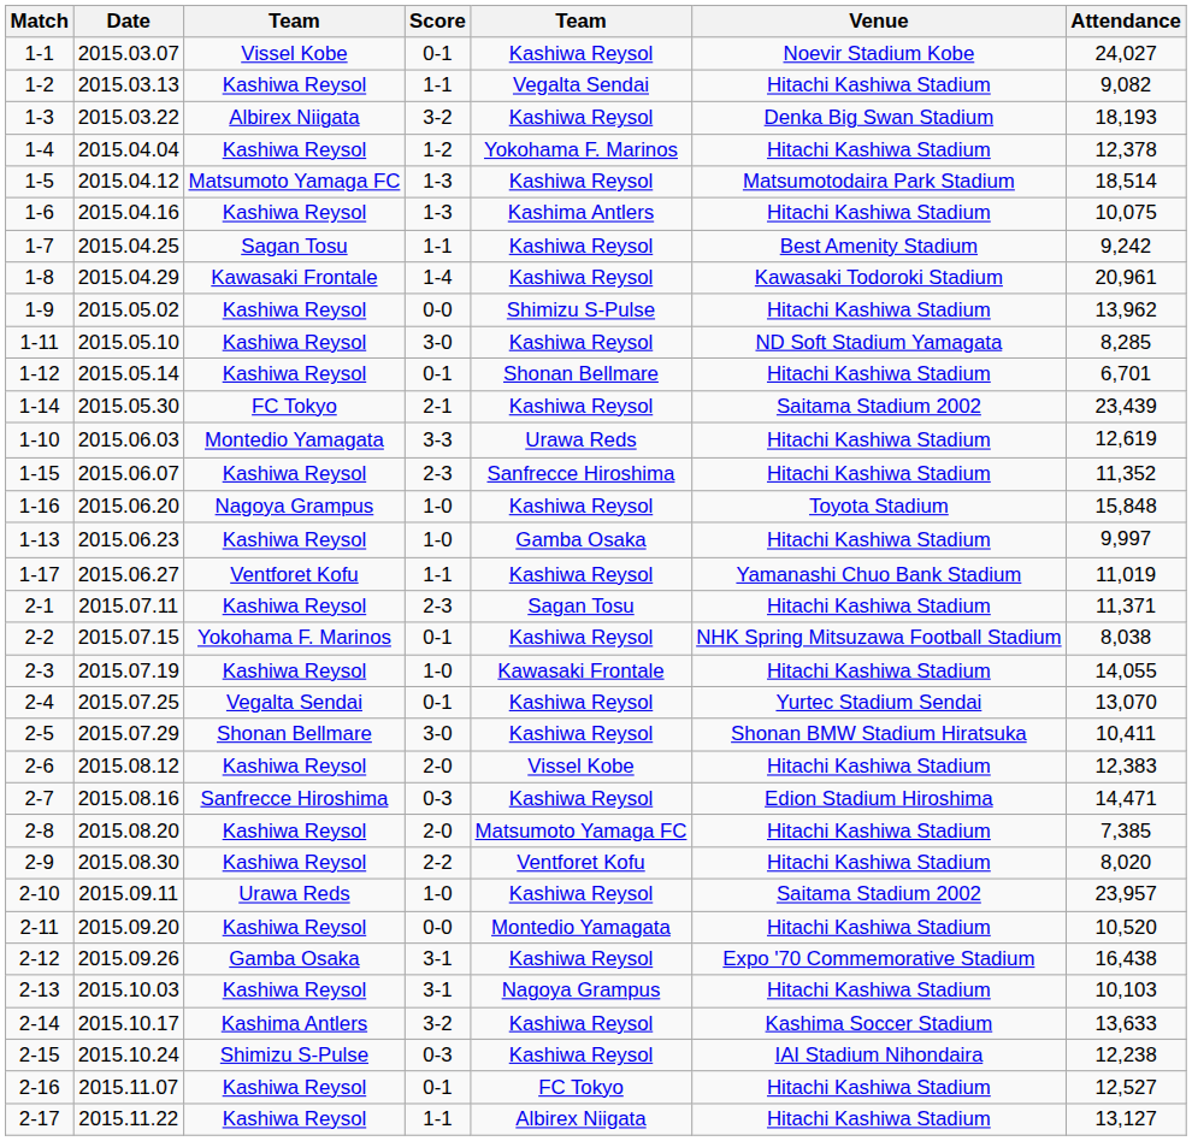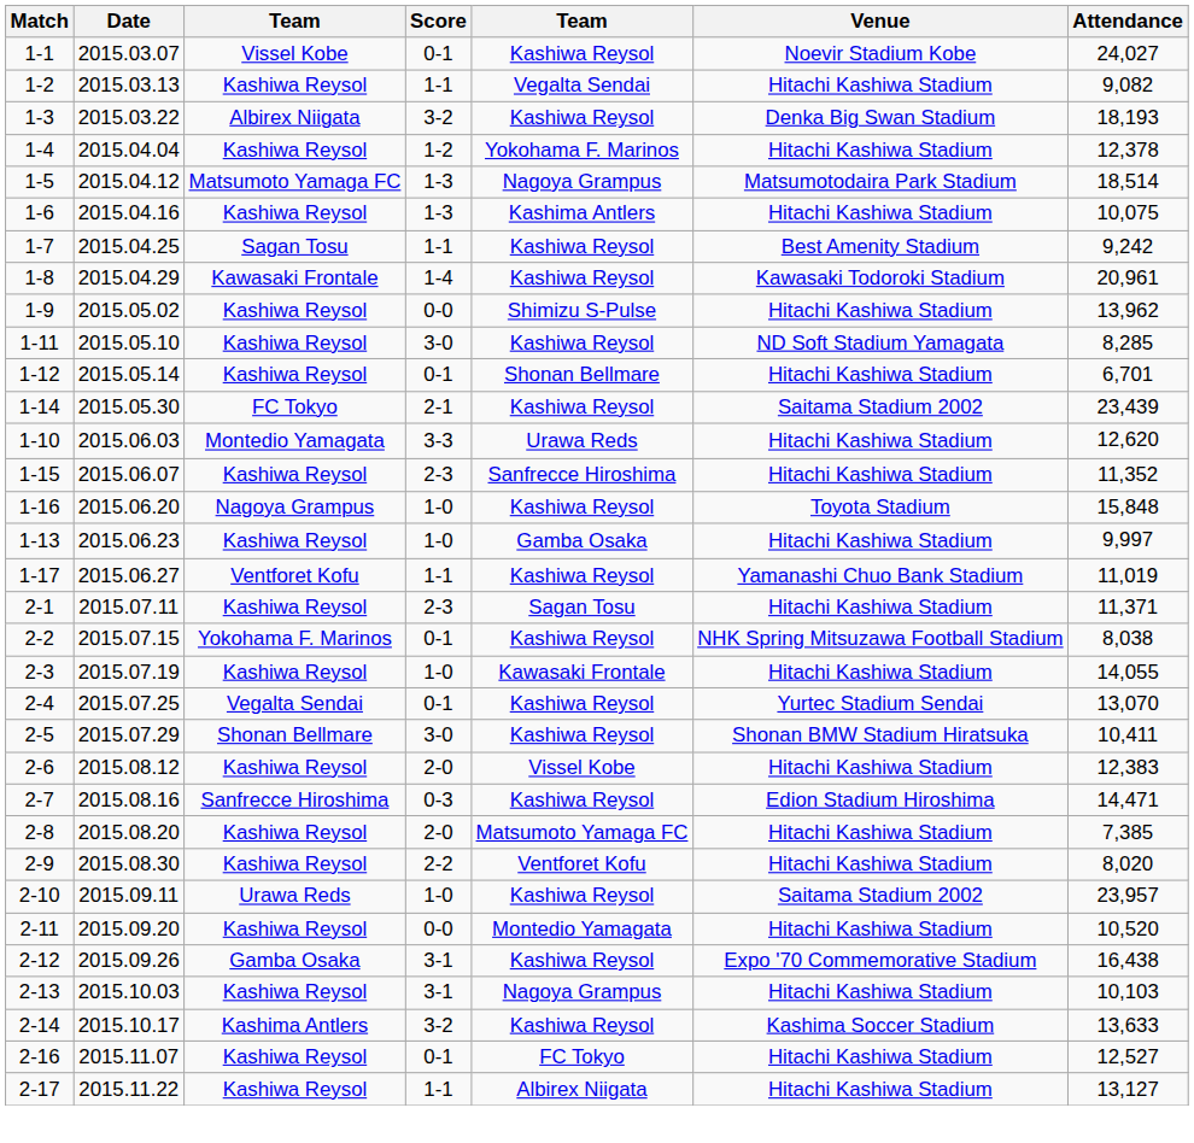1-5 | column 5: Kashiwa Reysol -> Nagoya Grampus
1-10 | Attendance: 12,619 -> 12,620
- row: 2-15 | 2015.10.24 | Shimizu S-Pulse | 0-3 | Kashiwa Reysol | IAI Stadium Nihondaira | 12,238
